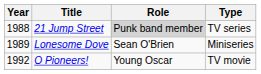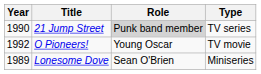21 Jump Street | Year: 1988 -> 1990
rows swapped: Lonesome Dove <-> O Pioneers!
